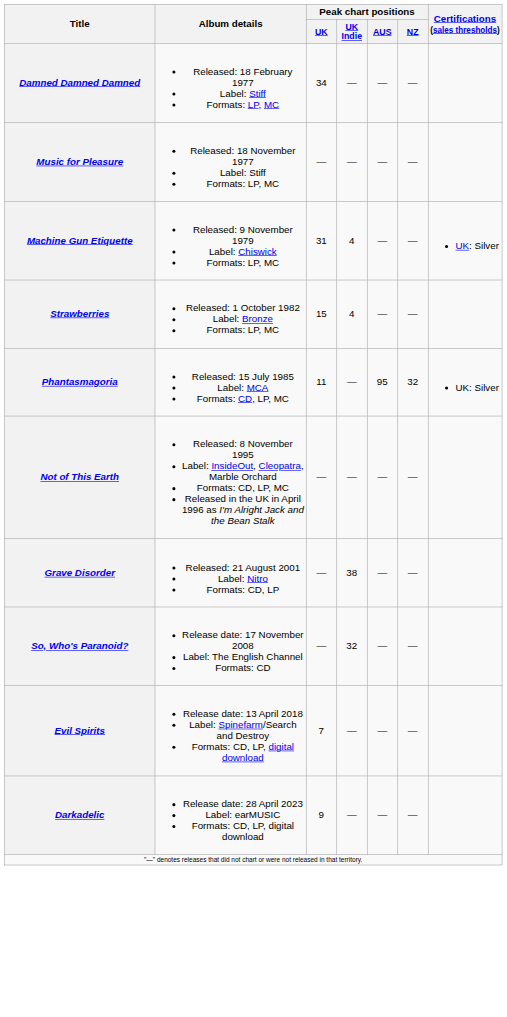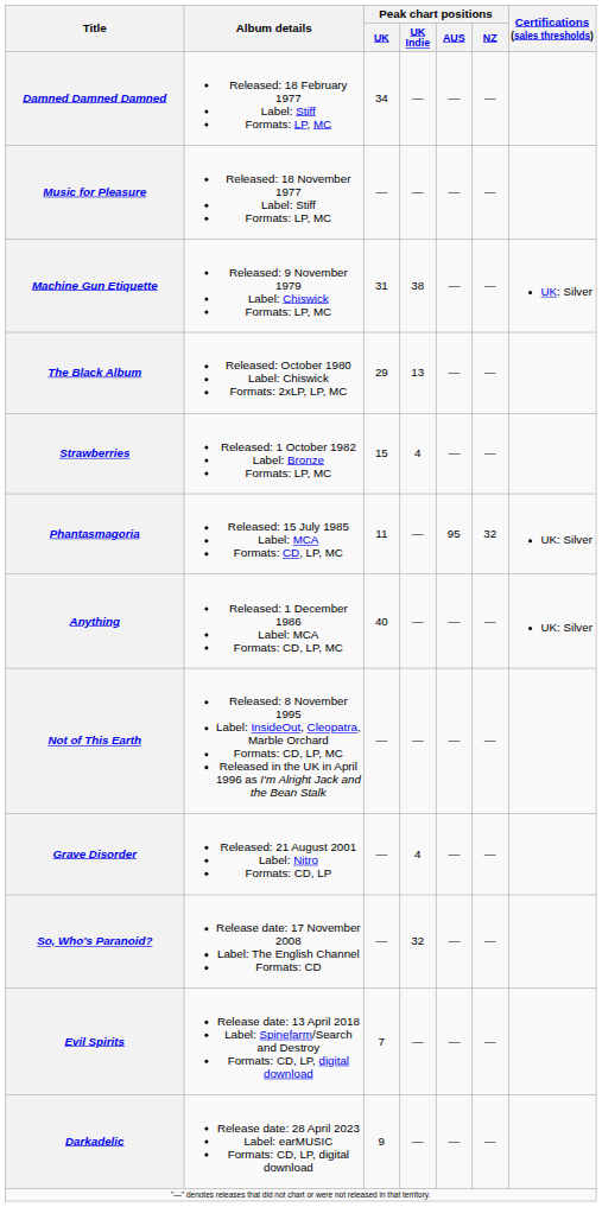Machine Gun Etiquette | Peak chart positions / UK Indie: 4 -> 38
+ row: The Black Album | Released: October 1980 Label: Chiswick Formats: 2xLP, LP, MC | 29 | 13 | — | —
+ row: Anything | Released: 1 December 1986 Label: MCA Formats: CD, LP, MC | 40 | — | — | — | UK: Silver
Grave Disorder | Peak chart positions / UK Indie: 38 -> 4
